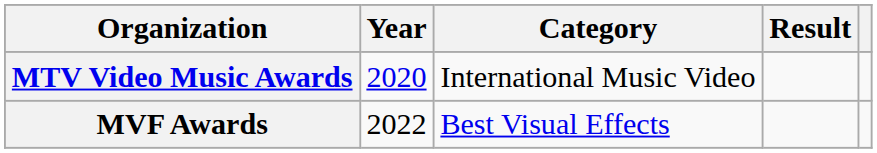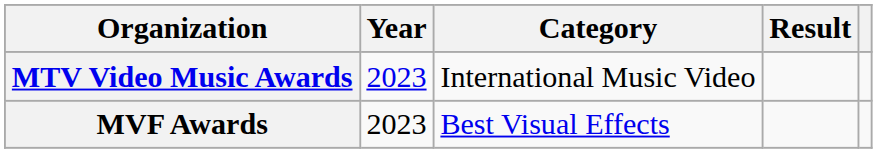MTV Video Music Awards | Year: 2020 -> 2023
MVF Awards | Year: 2022 -> 2023
